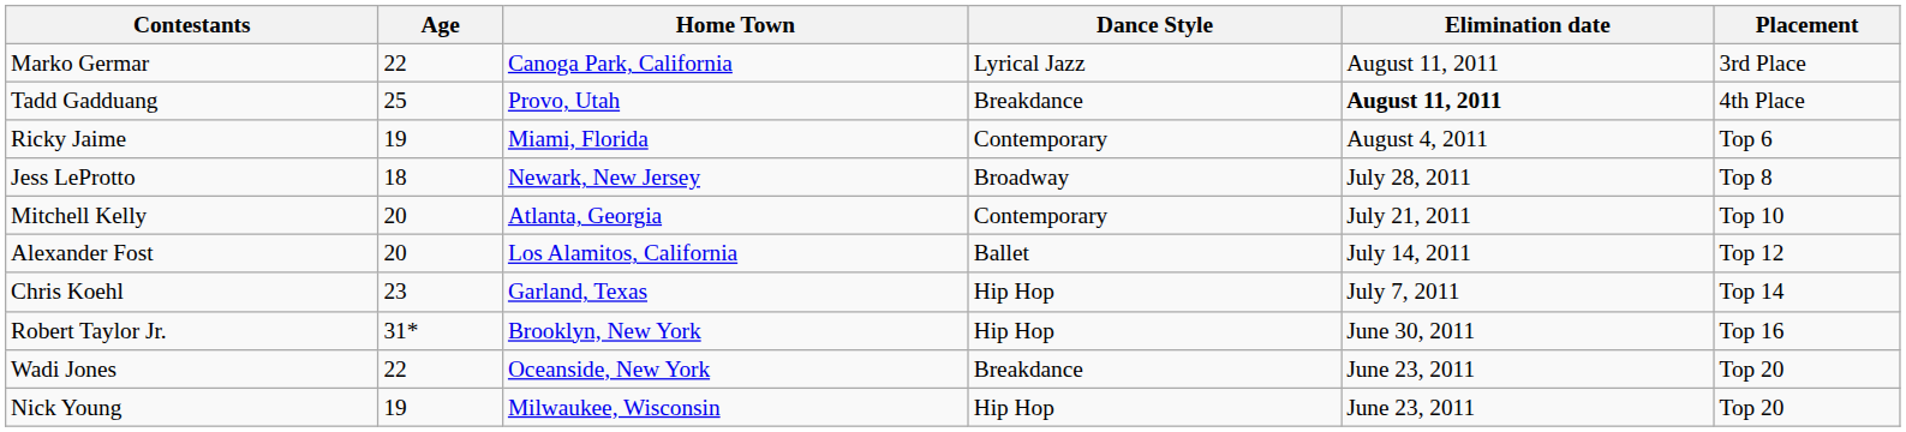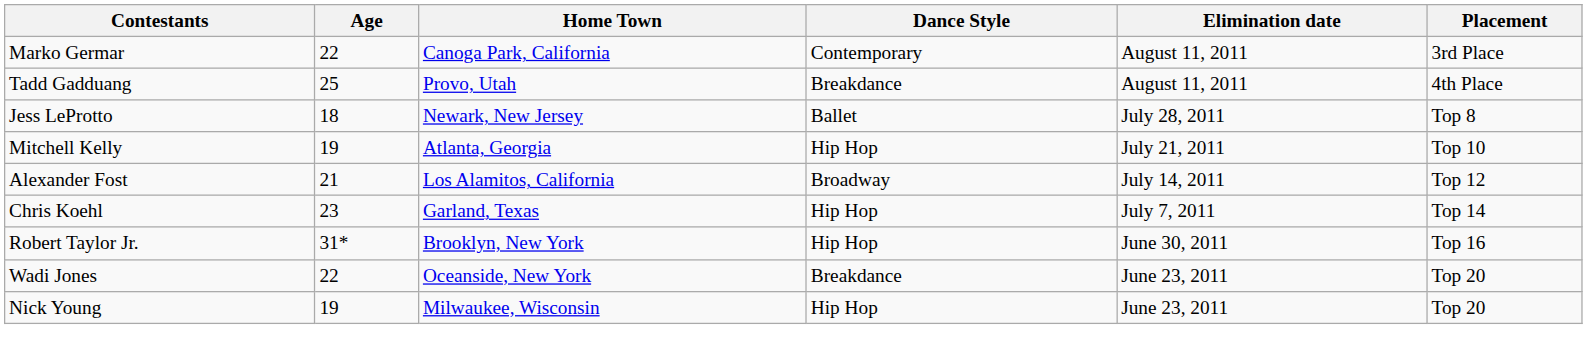Marko Germar | Dance Style: Lyrical Jazz -> Contemporary
Tadd Gadduang | Elimination date: bold -> normal
- row: Ricky Jaime | 19 | Miami, Florida | Contemporary | August 4, 2011 | Top 6
Jess LeProtto | Dance Style: Broadway -> Ballet
Mitchell Kelly | Age: 20 -> 19
Mitchell Kelly | Dance Style: Contemporary -> Hip Hop
Alexander Fost | Age: 20 -> 21
Alexander Fost | Dance Style: Ballet -> Broadway
